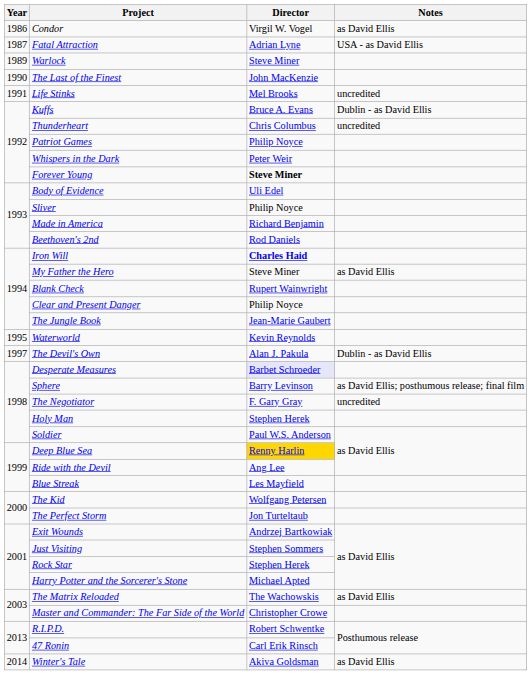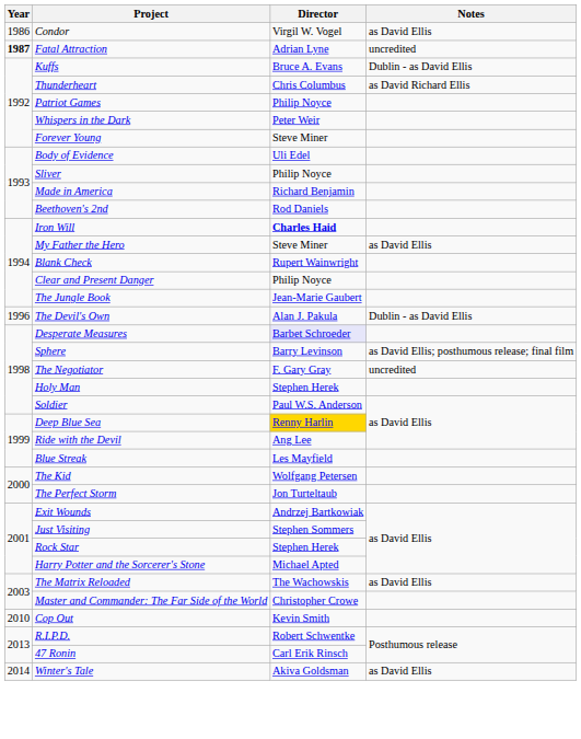Fatal Attraction | Year: normal -> bold
Fatal Attraction | Notes: USA - as David Ellis -> uncredited
- row: 1989 | Warlock | Steve Miner
- row: 1990 | The Last of the Finest | John MacKenzie
- row: 1991 | Life Stinks | Mel Brooks | uncredited
Thunderheart | Notes: uncredited -> as David Richard Ellis
Forever Young | Director: bold -> normal
- row: 1995 | Waterworld | Kevin Reynolds
The Devil's Own | Year: 1997 -> 1996
+ row: 2010 | Cop Out | Kevin Smith
